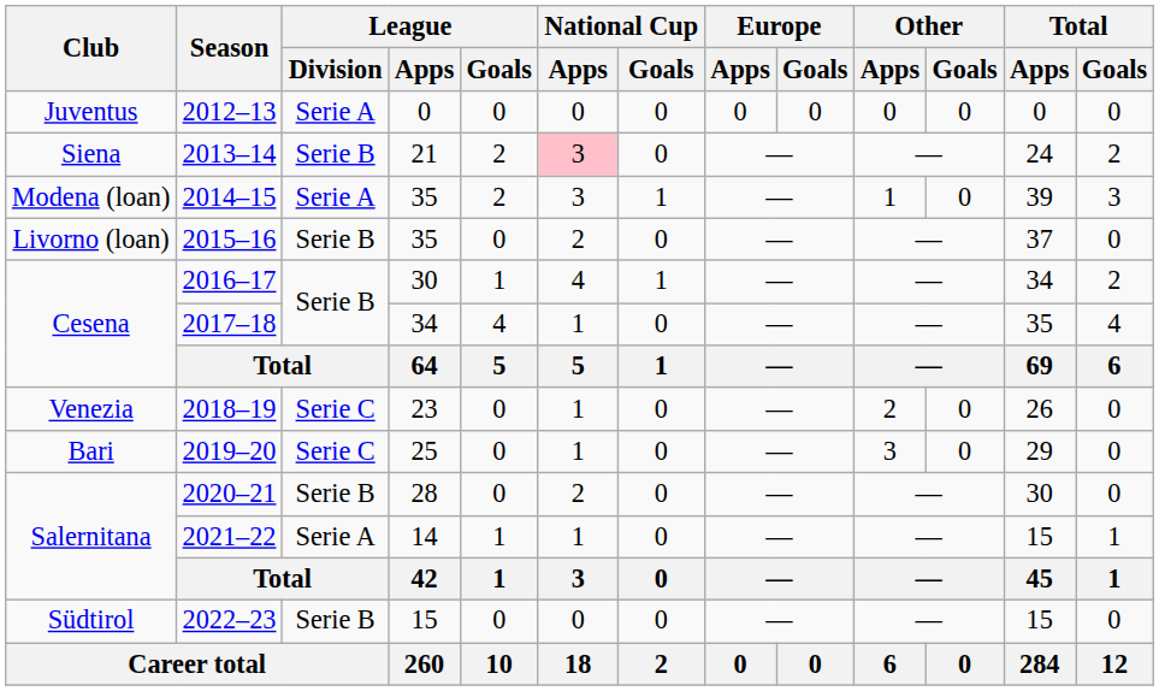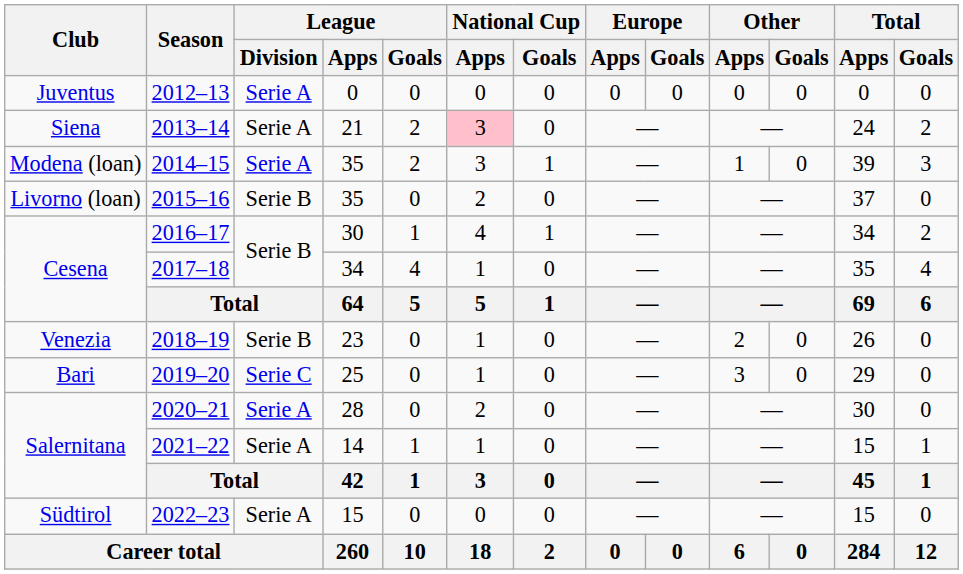2013–14 | League / Division: Serie B -> Serie A
2018–19 | League / Division: Serie C -> Serie B
2020–21 | League / Division: Serie B -> Serie A
2022–23 | League / Division: Serie B -> Serie A
